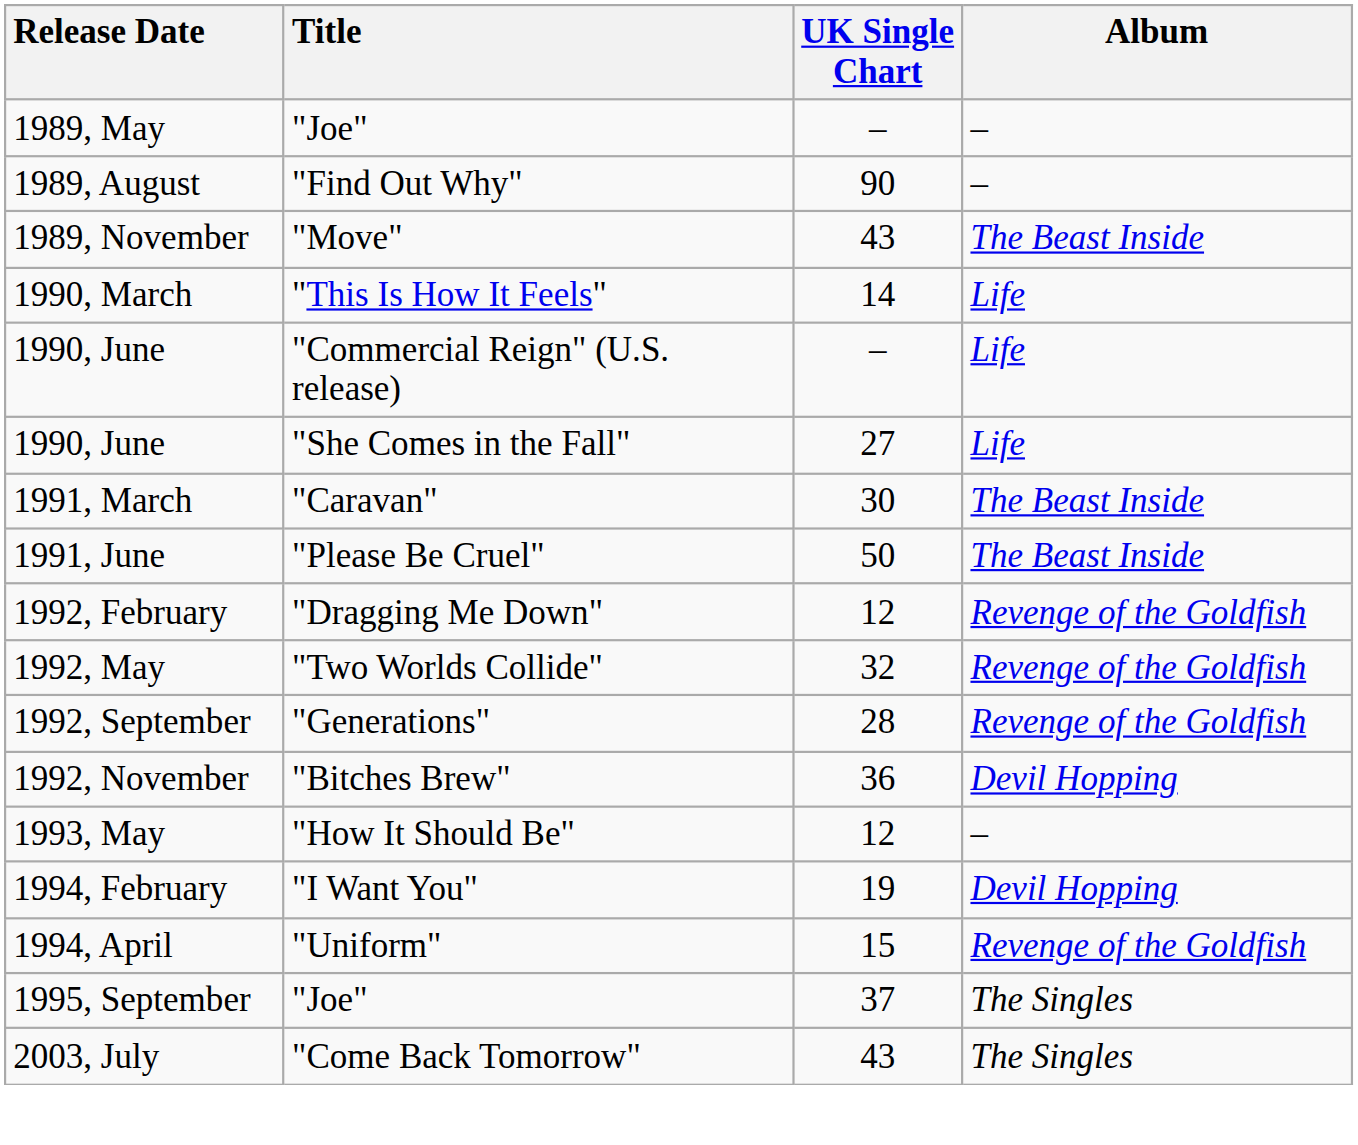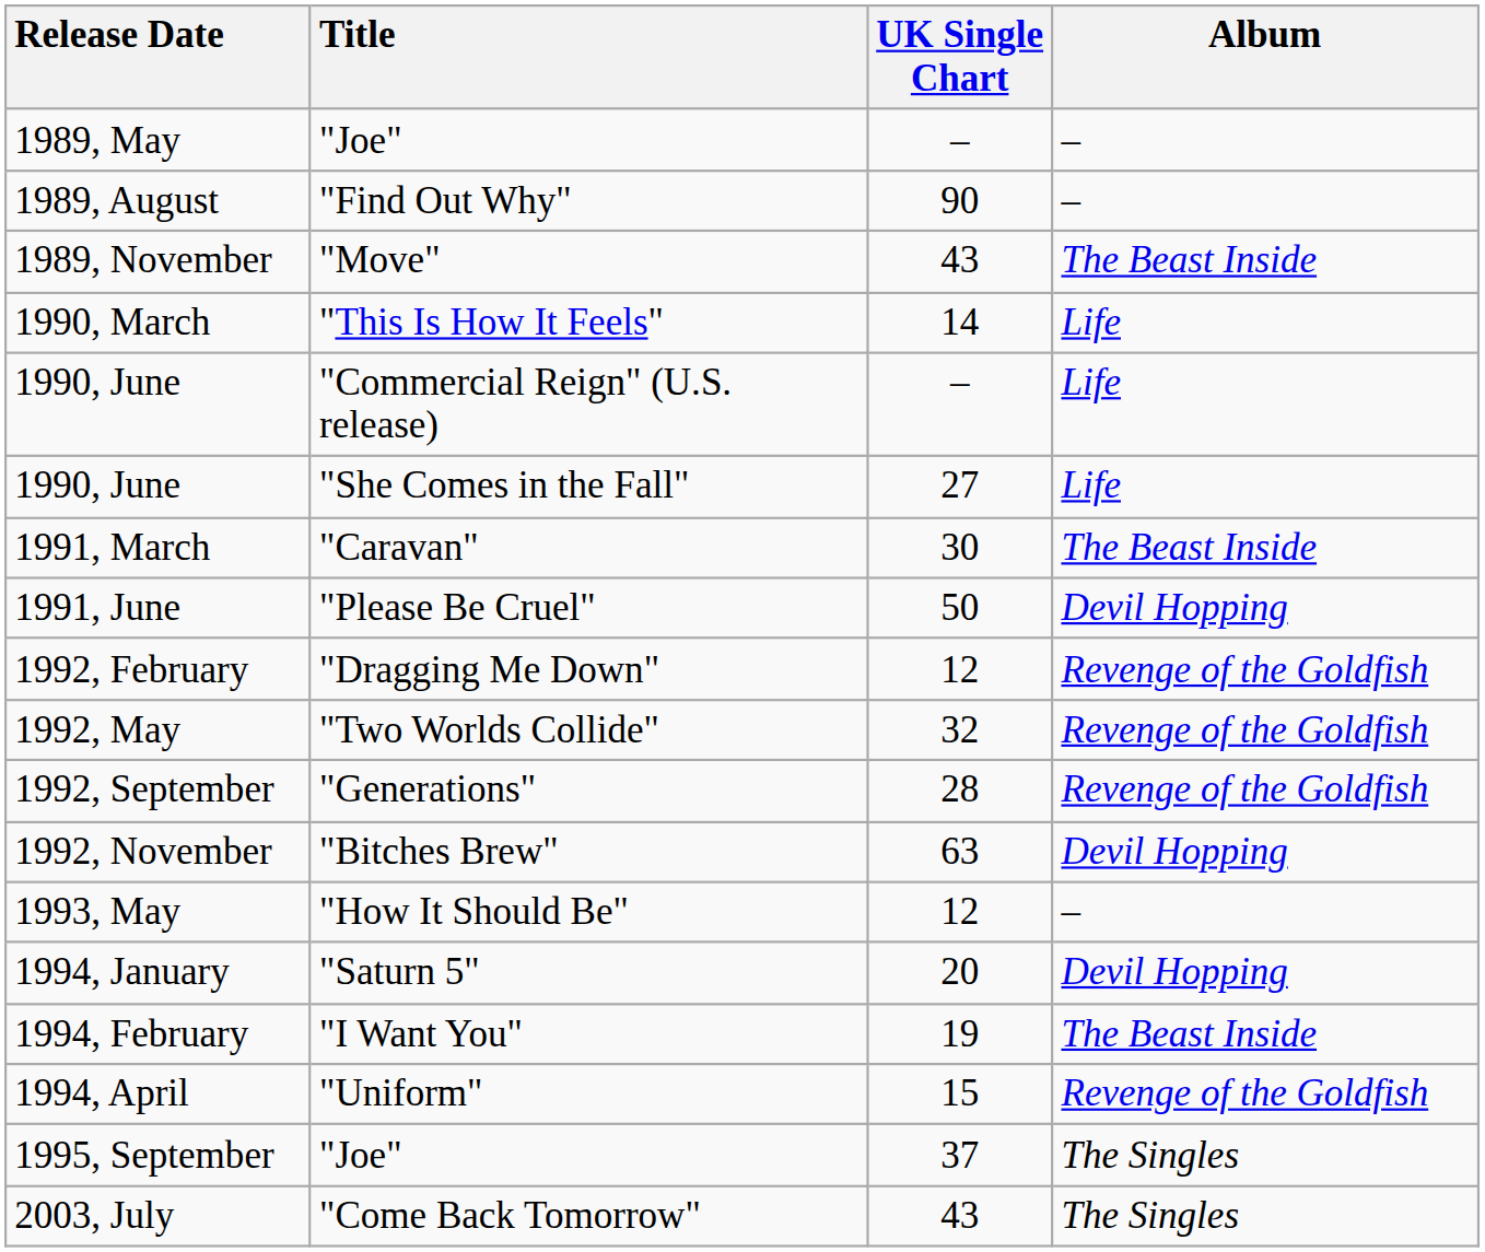1991, June | Album: The Beast Inside -> Devil Hopping
1992, November | UK Single Chart: 36 -> 63
+ row: 1994, January | "Saturn 5" | 20 | Devil Hopping
1994, February | Album: Devil Hopping -> The Beast Inside
